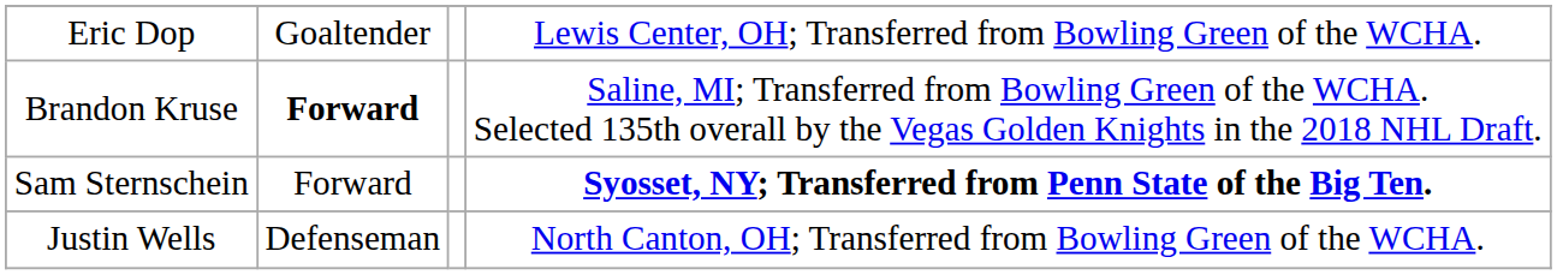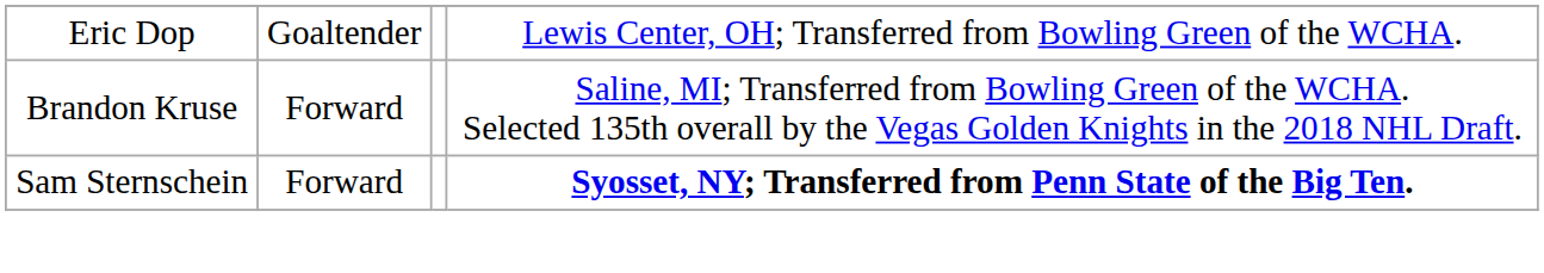Brandon Kruse | column 2: bold -> normal
- row: Justin Wells | Defenseman | North Canton, OH; Transferred from Bowling Green of the WCHA.
